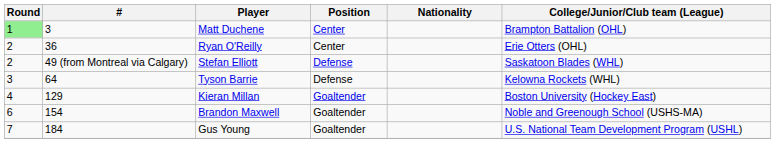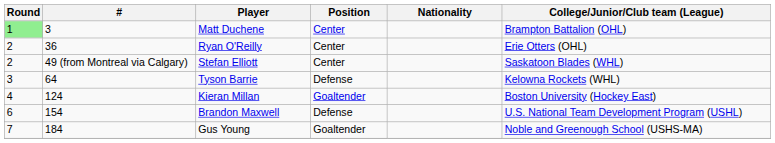Stefan Elliott | Position: Defense -> Center
Kieran Millan | #: 129 -> 124
Brandon Maxwell | Position: Goaltender -> Defense
Brandon Maxwell | College/Junior/Club team (League): Noble and Greenough School (USHS-MA) -> U.S. National Team Development Program (USHL)
Gus Young | College/Junior/Club team (League): U.S. National Team Development Program (USHL) -> Noble and Greenough School (USHS-MA)
